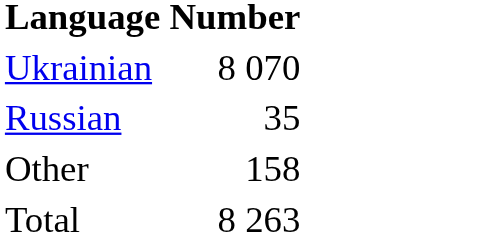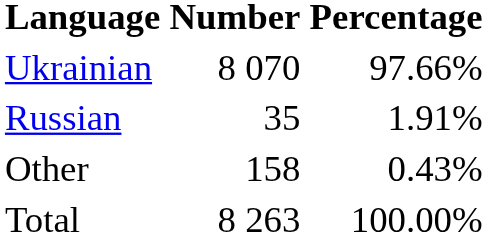+ column: Percentage | 97.66% | 1.91% | 0.43% | 100.00%
